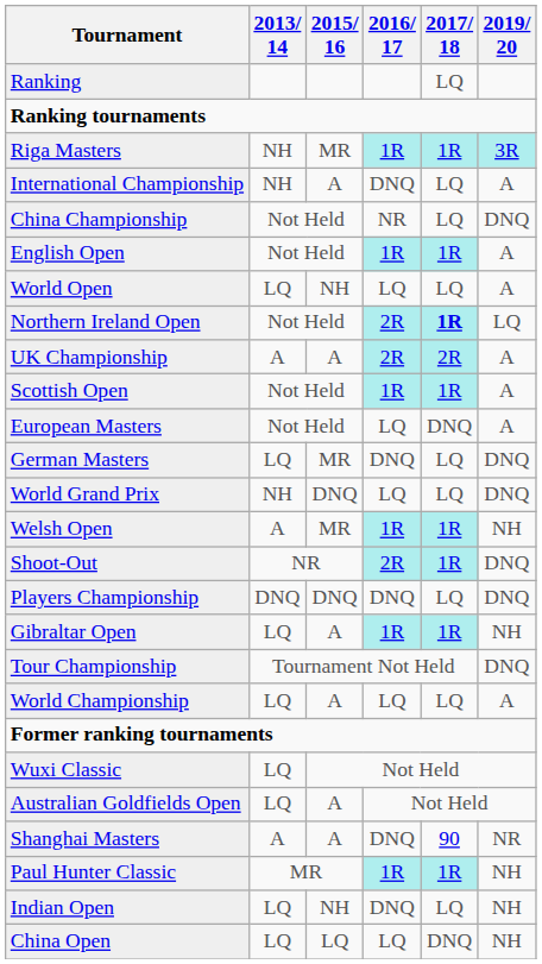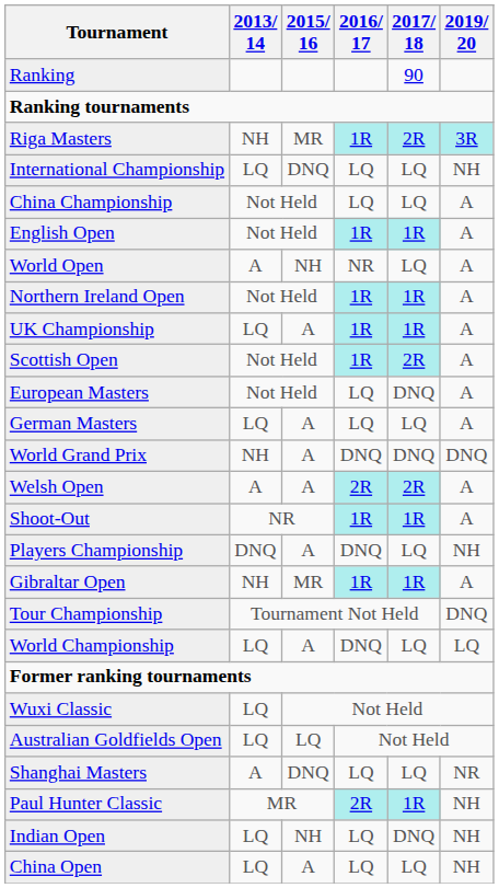Ranking | 2017/ 18: LQ -> 90
Riga Masters | 2017/ 18: 1R -> 2R
International Championship | 2013/ 14: NH -> LQ
International Championship | 2015/ 16: A -> DNQ
International Championship | 2016/ 17: DNQ -> LQ
International Championship | 2019/ 20: A -> NH
China Championship | 2016/ 17: NR -> LQ
China Championship | 2019/ 20: DNQ -> A
World Open | 2013/ 14: LQ -> A
World Open | 2016/ 17: LQ -> NR
Northern Ireland Open | 2016/ 17: 2R -> 1R
Northern Ireland Open | 2017/ 18: bold -> normal
Northern Ireland Open | 2019/ 20: LQ -> A
UK Championship | 2013/ 14: A -> LQ
UK Championship | 2016/ 17: 2R -> 1R
UK Championship | 2017/ 18: 2R -> 1R
Scottish Open | 2017/ 18: 1R -> 2R
German Masters | 2015/ 16: MR -> A
German Masters | 2016/ 17: DNQ -> LQ
German Masters | 2019/ 20: DNQ -> A
World Grand Prix | 2015/ 16: DNQ -> A
World Grand Prix | 2016/ 17: LQ -> DNQ
World Grand Prix | 2017/ 18: LQ -> DNQ
Welsh Open | 2015/ 16: MR -> A
Welsh Open | 2016/ 17: 1R -> 2R
Welsh Open | 2017/ 18: 1R -> 2R
Welsh Open | 2019/ 20: NH -> A
Shoot-Out | 2016/ 17: 2R -> 1R
Shoot-Out | 2019/ 20: DNQ -> A
Players Championship | 2015/ 16: DNQ -> A
Players Championship | 2019/ 20: DNQ -> NH
Gibraltar Open | 2013/ 14: LQ -> NH
Gibraltar Open | 2015/ 16: A -> MR
Gibraltar Open | 2019/ 20: NH -> A
World Championship | 2016/ 17: LQ -> DNQ
World Championship | 2019/ 20: A -> LQ
Australian Goldfields Open | 2015/ 16: A -> LQ
Shanghai Masters | 2015/ 16: A -> DNQ
Shanghai Masters | 2016/ 17: DNQ -> LQ
Shanghai Masters | 2017/ 18: 90 -> LQ
Paul Hunter Classic | 2016/ 17: 1R -> 2R
Indian Open | 2016/ 17: DNQ -> LQ
Indian Open | 2017/ 18: LQ -> DNQ
China Open | 2015/ 16: LQ -> A
China Open | 2017/ 18: DNQ -> LQ
